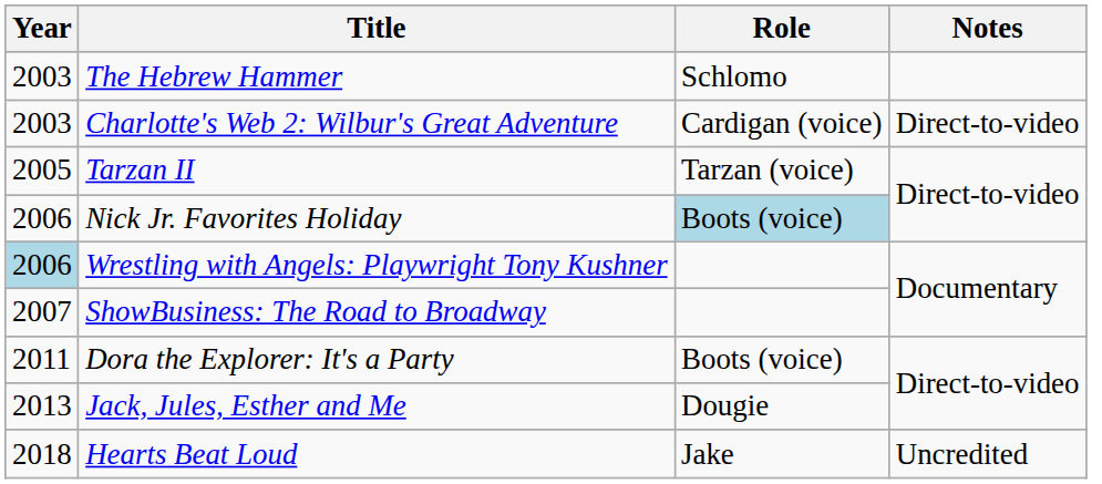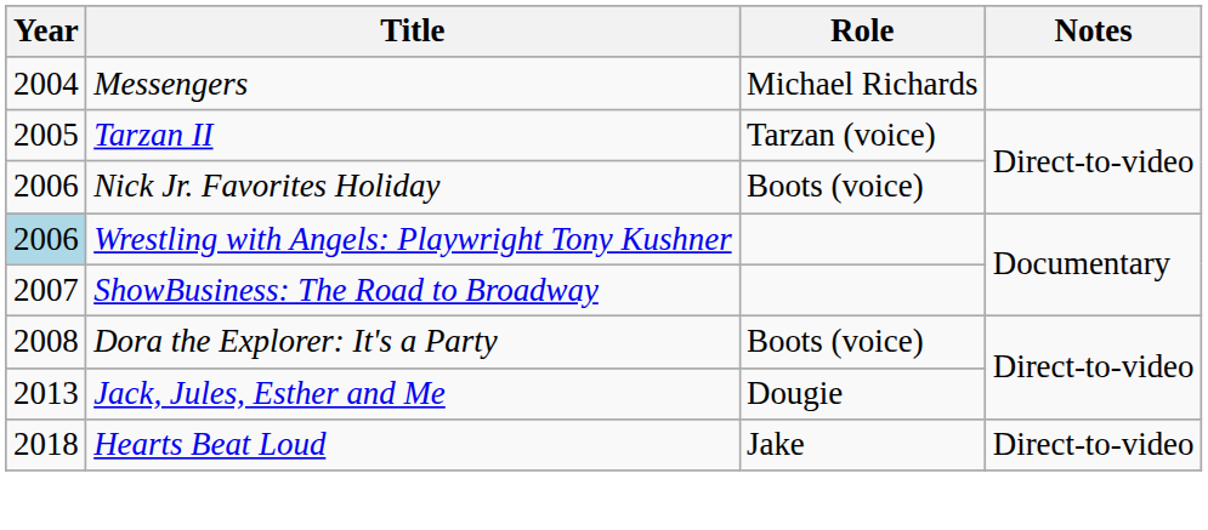- row: 2003 | The Hebrew Hammer | Schlomo
- row: 2003 | Charlotte's Web 2: Wilbur's Great Adventure | Cardigan (voice) | Direct-to-video
+ row: 2004 | Messengers | Michael Richards
Nick Jr. Favorites Holiday | Role: lightblue background -> no background
Dora the Explorer: It's a Party | Year: 2011 -> 2008
Hearts Beat Loud | Notes: Uncredited -> Direct-to-video
